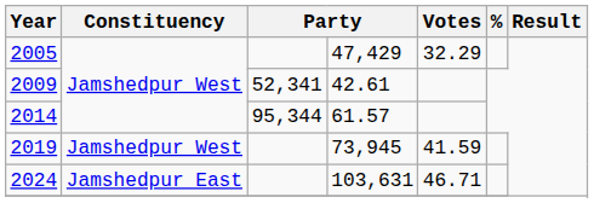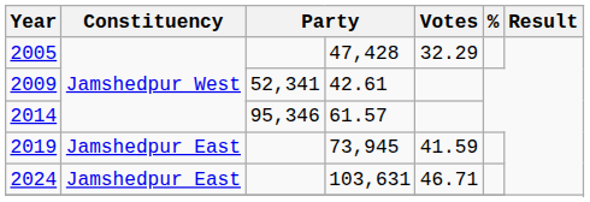2005 | column 4: 47,429 -> 47,428
2014 | column 3: 95,344 -> 95,346
2019 | Constituency: Jamshedpur West -> Jamshedpur East
